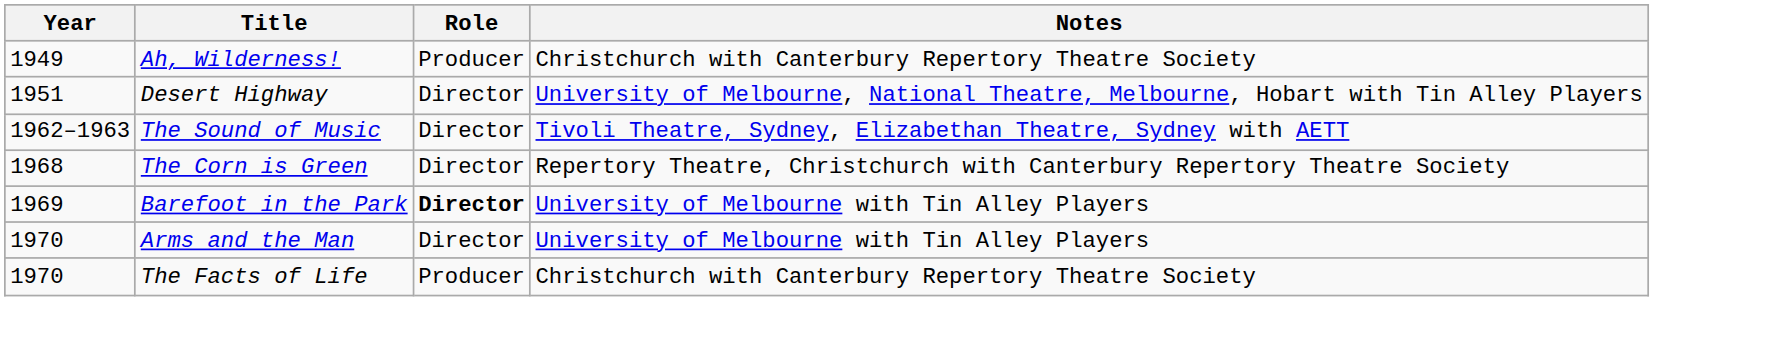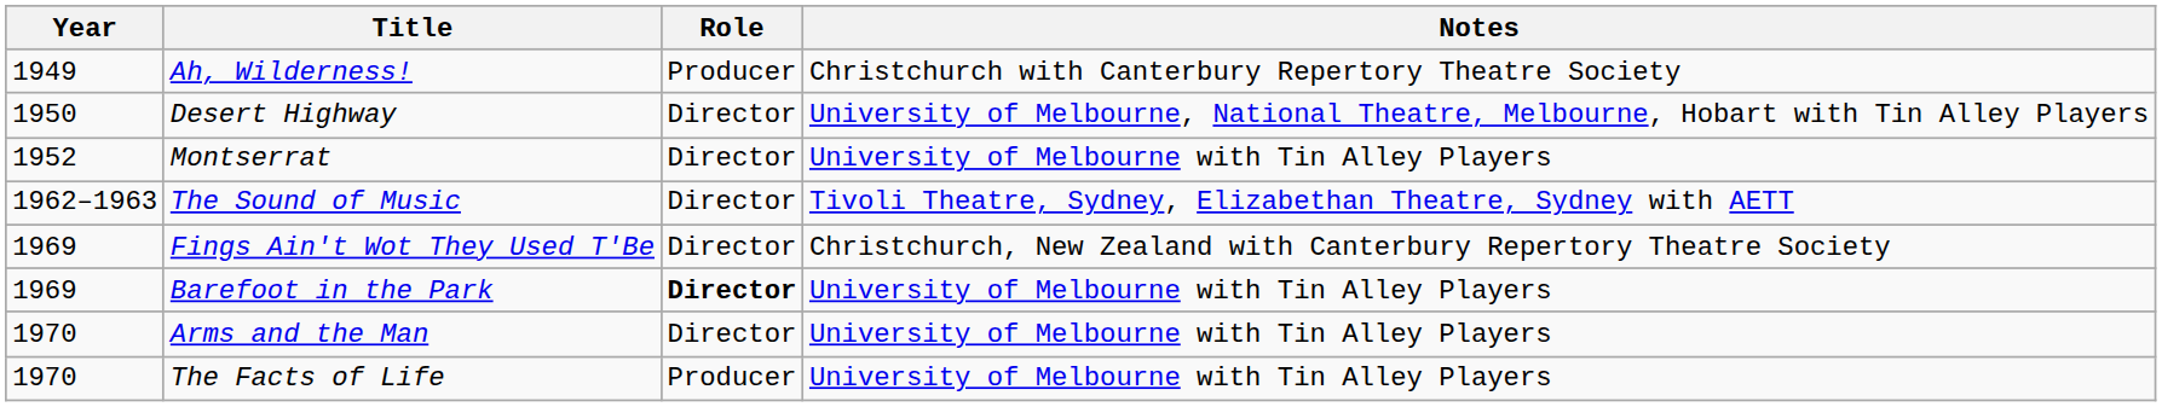Desert Highway | Year: 1951 -> 1950
+ row: 1952 | Montserrat | Director | University of Melbourne with Tin Alley Players
- row: 1968 | The Corn is Green | Director | Repertory Theatre, Christchurch with Canterbury Repertory Theatre Society
+ row: 1969 | Fings Ain't Wot They Used T'Be | Director | Christchurch, New Zealand with Canterbury Repertory Theatre Society
The Facts of Life | Notes: Christchurch with Canterbury Repertory Theatre Society -> University of Melbourne with Tin Alley Players
